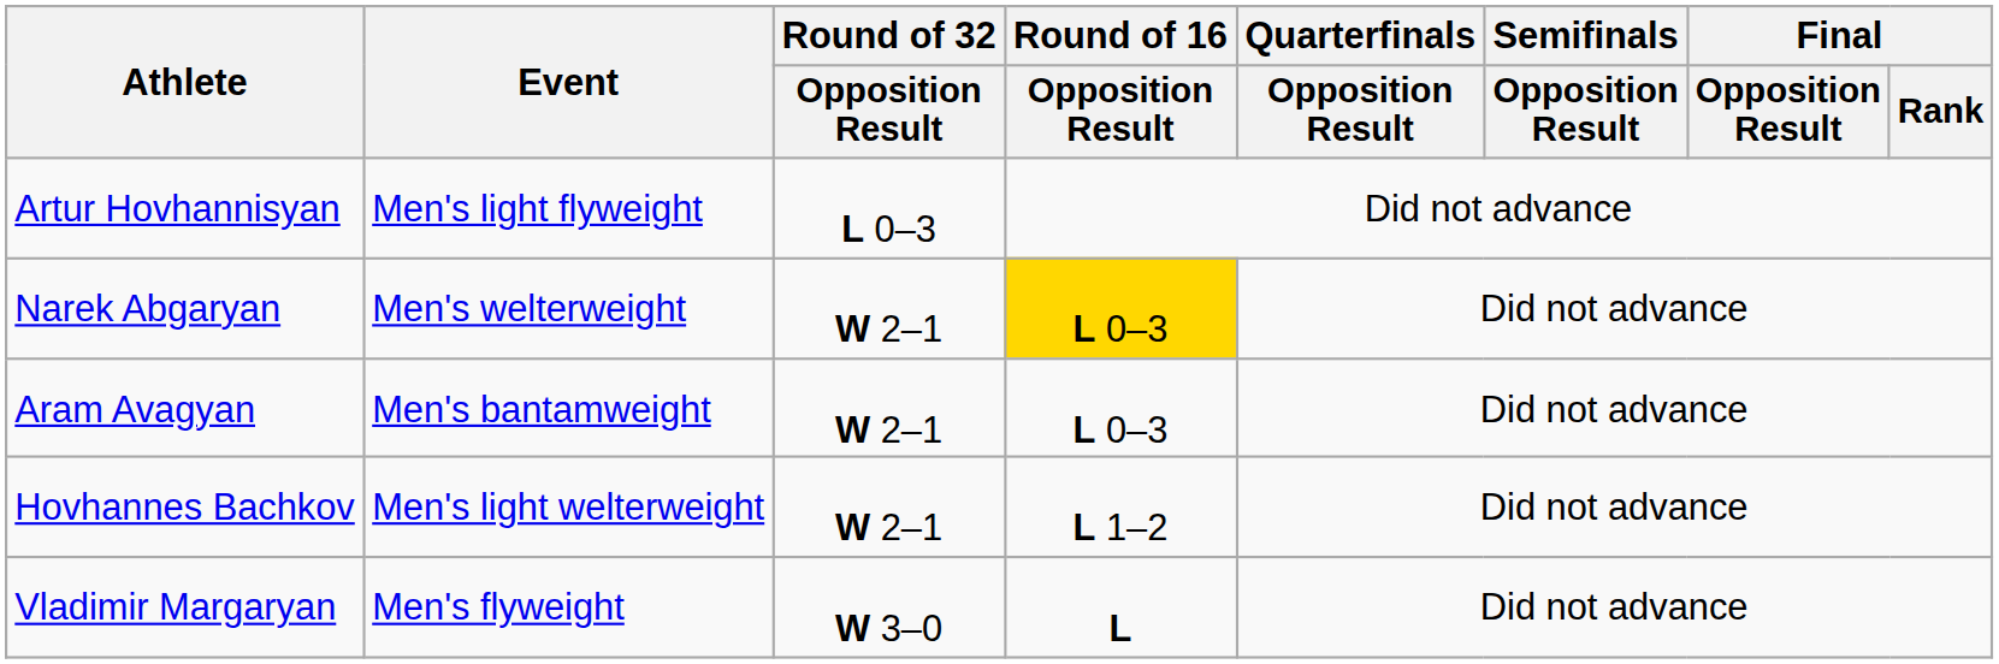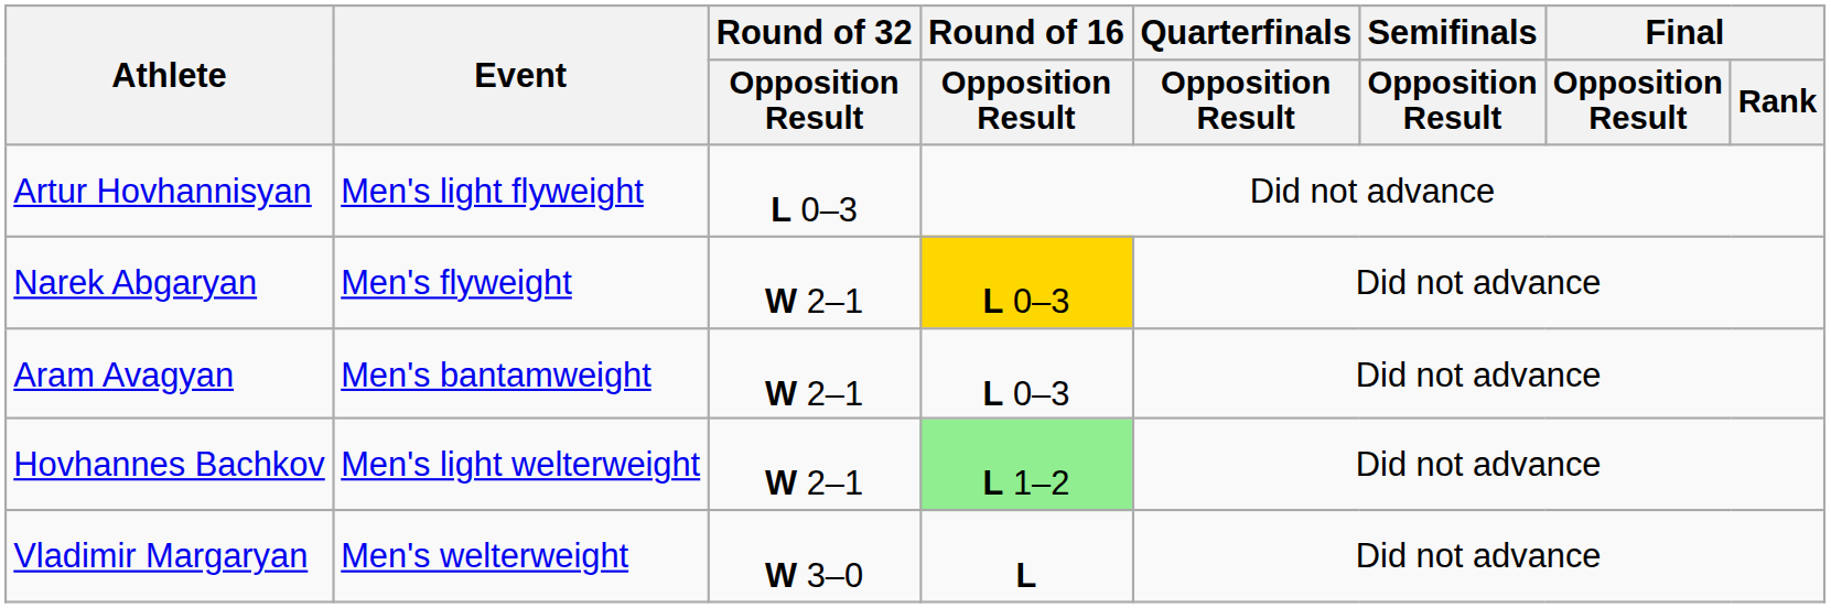Narek Abgaryan | Event: Men's welterweight -> Men's flyweight
Hovhannes Bachkov | Round of 16 / Opposition Result: no background -> lightgreen background
Vladimir Margaryan | Event: Men's flyweight -> Men's welterweight
